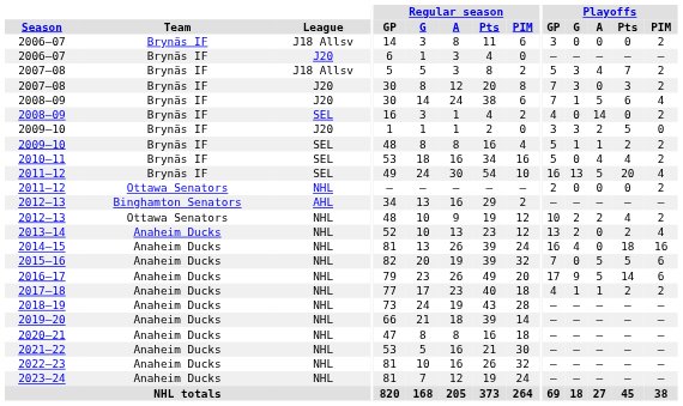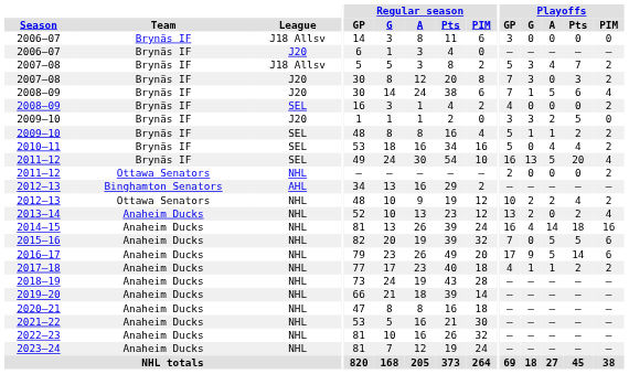2006–07 / J18 Allsv | Playoffs / PIM: 2 -> 0
2008–09 / SEL | Playoffs / A: 14 -> 0
2014–15 | Playoffs / A: 0 -> 14
